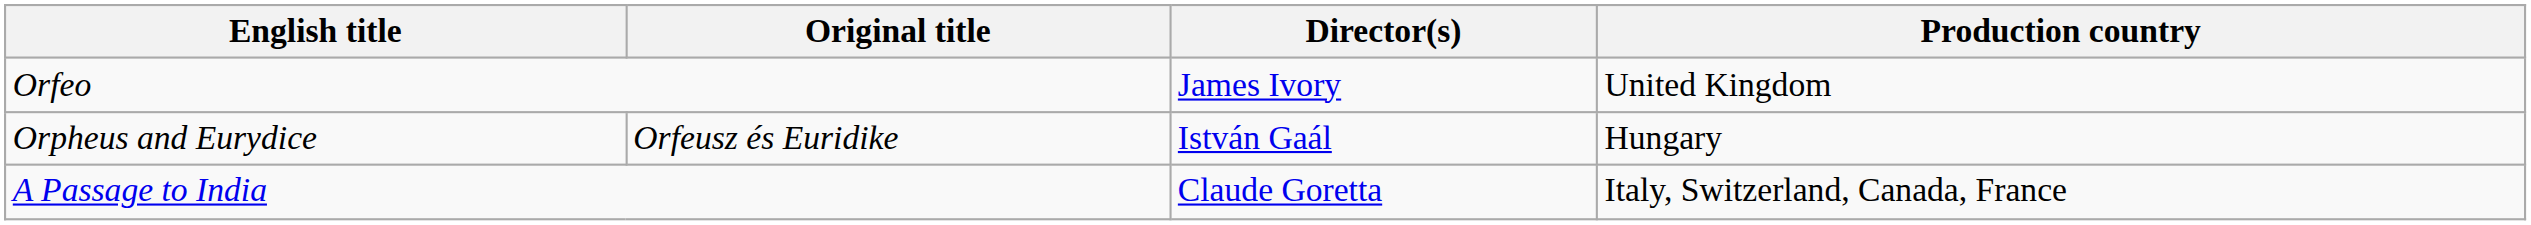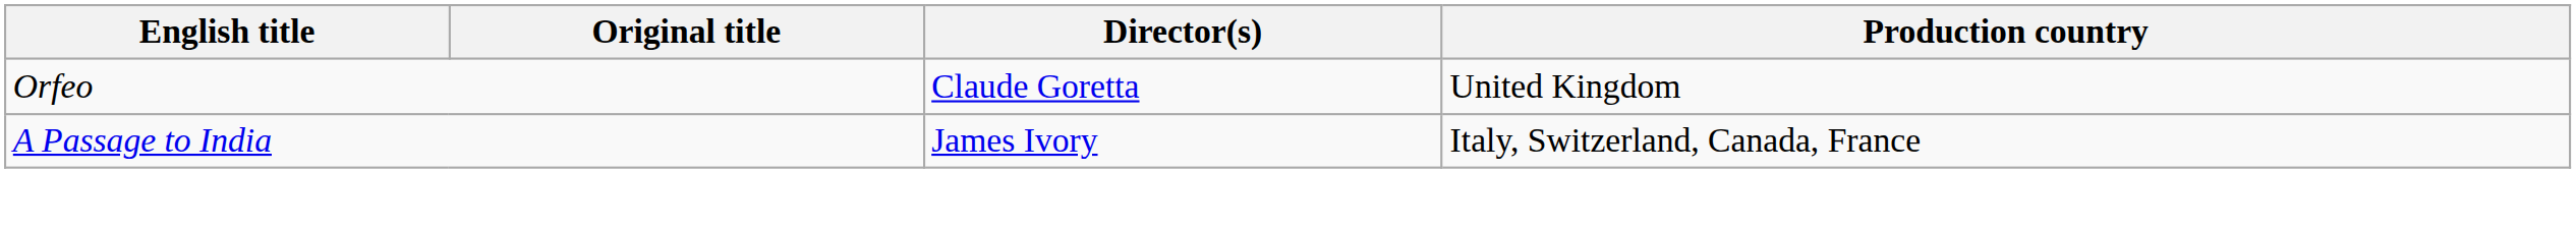Orfeo | Director(s): James Ivory -> Claude Goretta
- row: Orpheus and Eurydice | Orfeusz és Euridike | István Gaál | Hungary
A Passage to India | Director(s): Claude Goretta -> James Ivory
